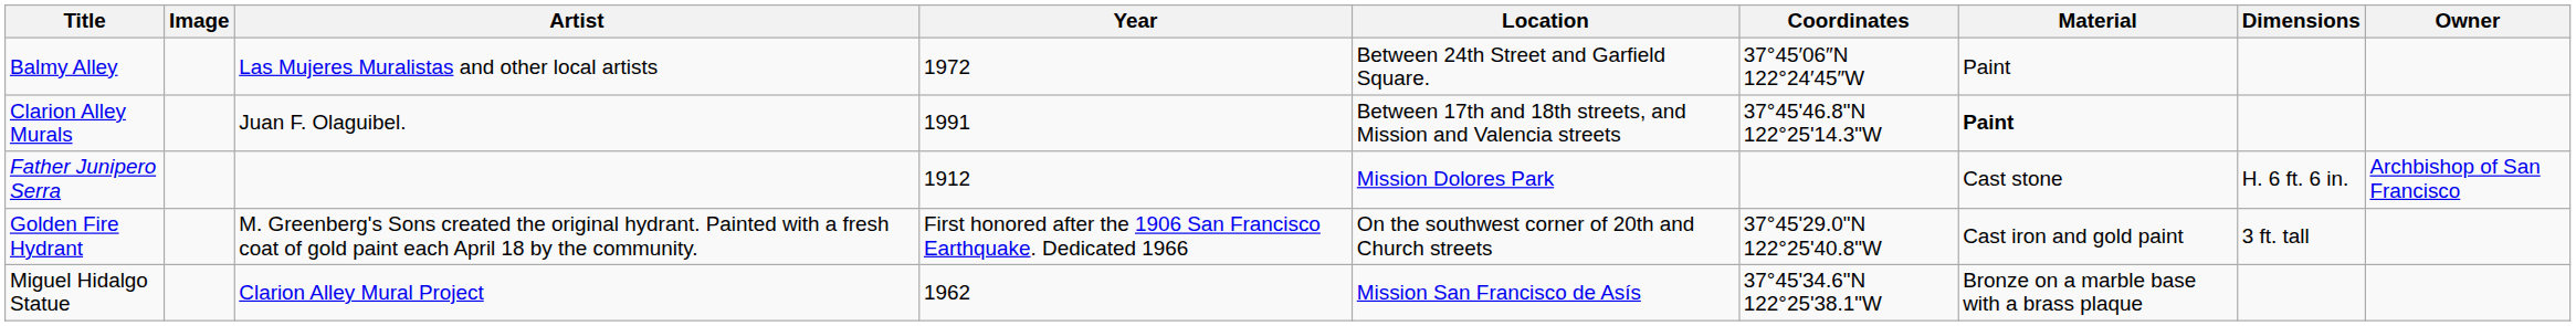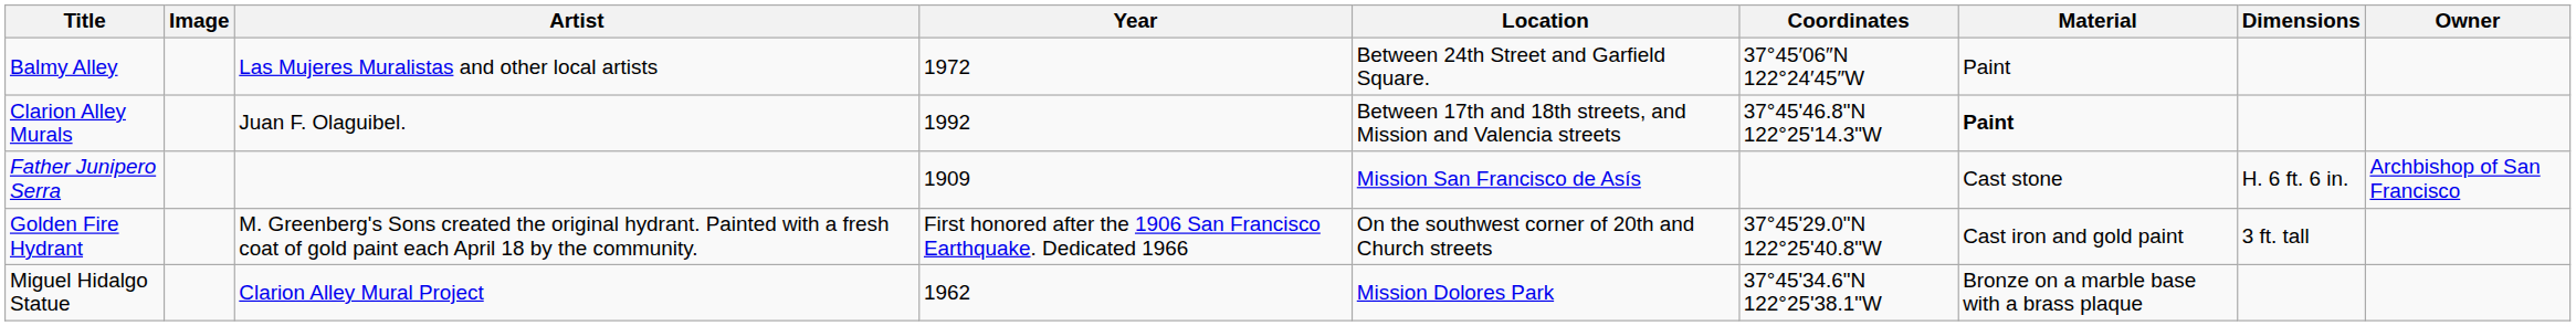Clarion Alley Murals | Year: 1991 -> 1992
Father Junipero Serra | Year: 1912 -> 1909
Father Junipero Serra | Location: Mission Dolores Park -> Mission San Francisco de Asís
Miguel Hidalgo Statue | Location: Mission San Francisco de Asís -> Mission Dolores Park
